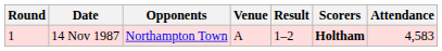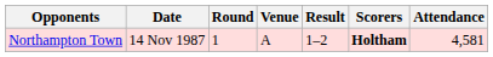columns swapped: Round <-> Opponents
14 Nov 1987 | Attendance: 4,583 -> 4,581
